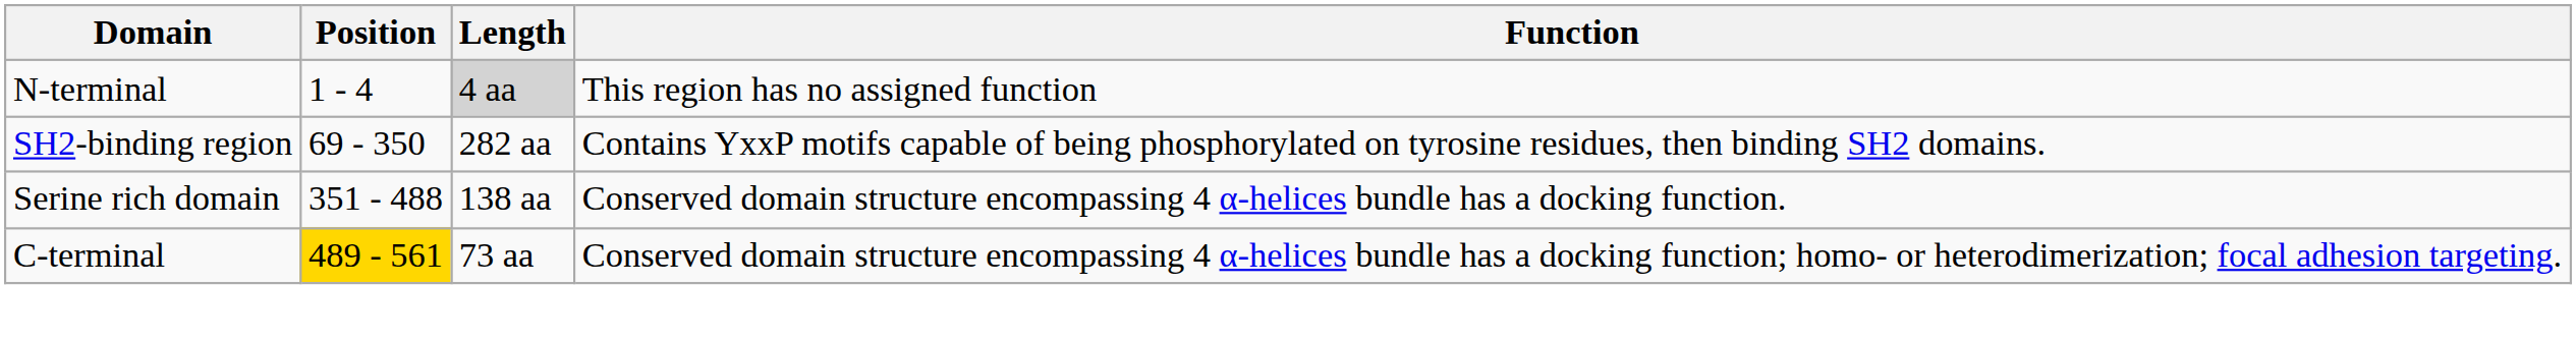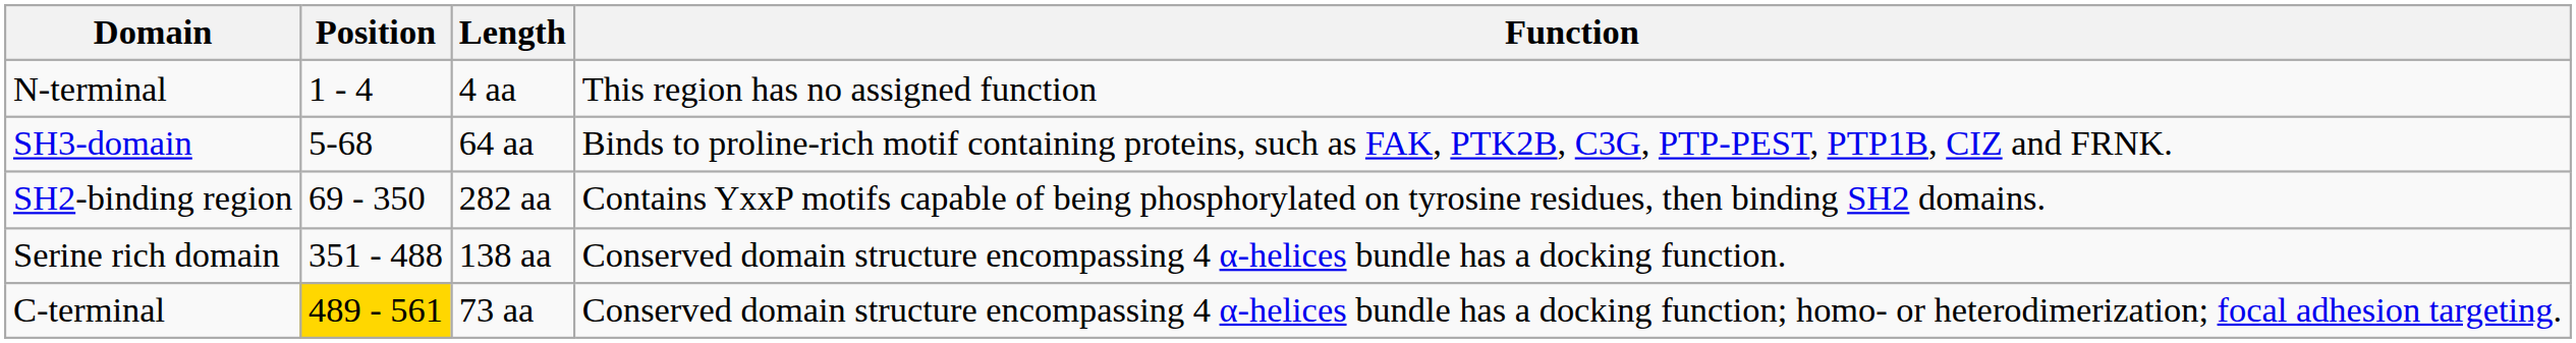N-terminal | Length: lightgrey background -> no background
+ row: SH3-domain | 5-68 | 64 aa | Binds to proline-rich motif containing proteins, such as FAK, PTK2B, C3G, PTP-PEST, PTP1B, CIZ and FRNK.
